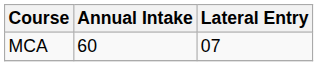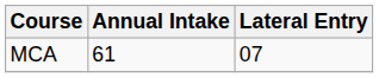MCA | Annual Intake: 60 -> 61
